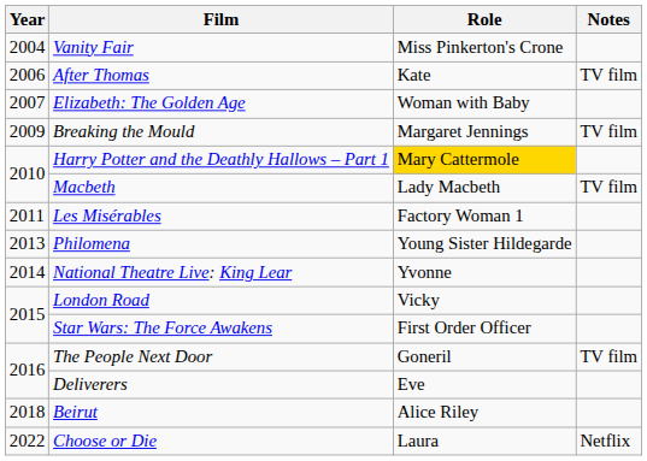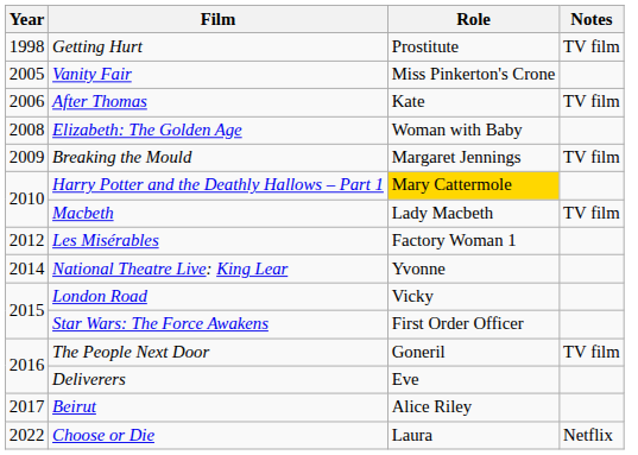+ row: 1998 | Getting Hurt | Prostitute | TV film
Vanity Fair | Year: 2004 -> 2005
Elizabeth: The Golden Age | Year: 2007 -> 2008
Les Misérables | Year: 2011 -> 2012
- row: 2013 | Philomena | Young Sister Hildegarde
Beirut | Year: 2018 -> 2017
